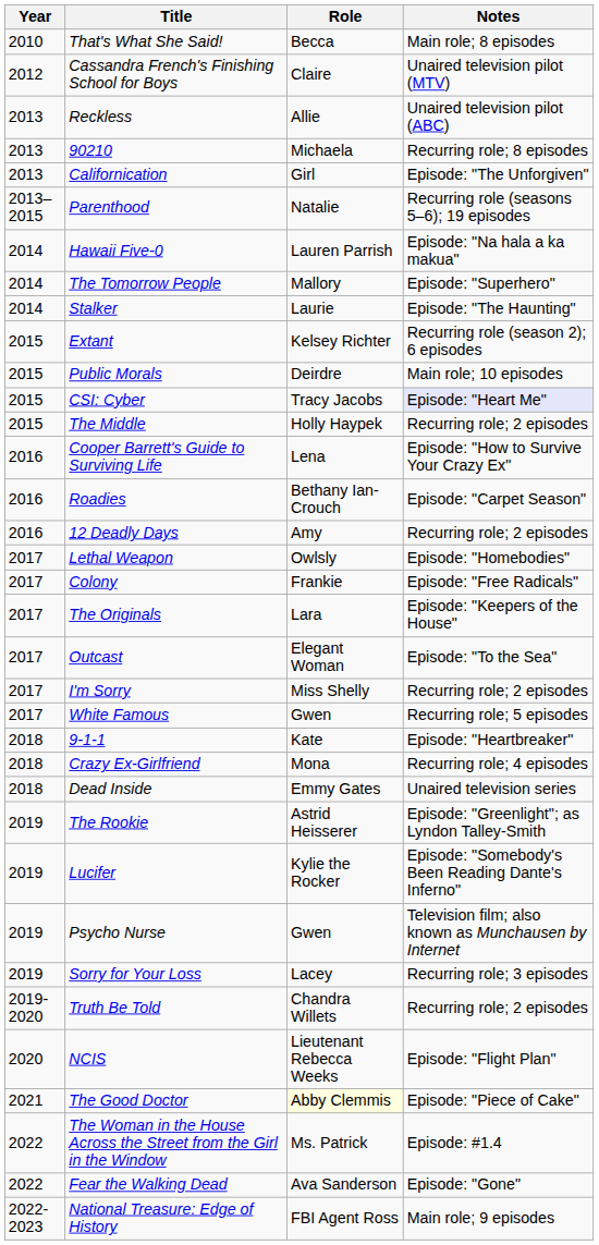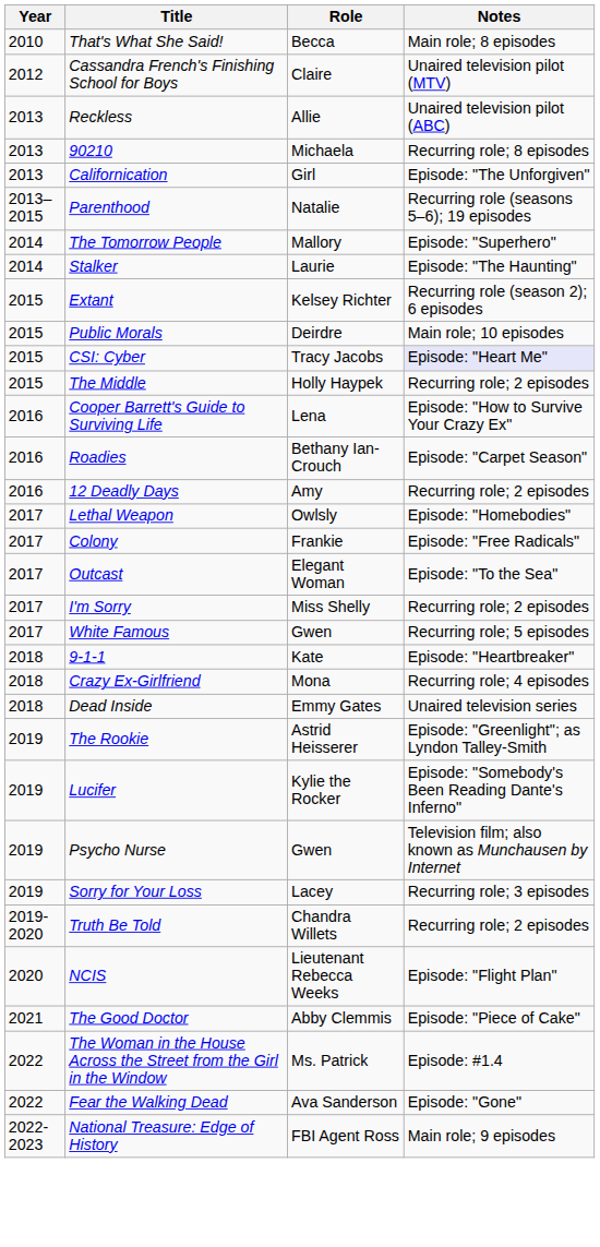- row: 2014 | Hawaii Five-0 | Lauren Parrish | Episode: "Na hala a ka makua"
- row: 2017 | The Originals | Lara | Episode: "Keepers of the House"
The Good Doctor | Role: lightyellow background -> no background
